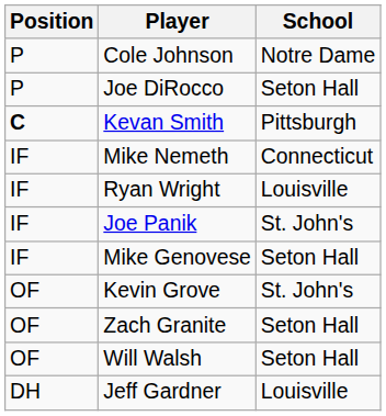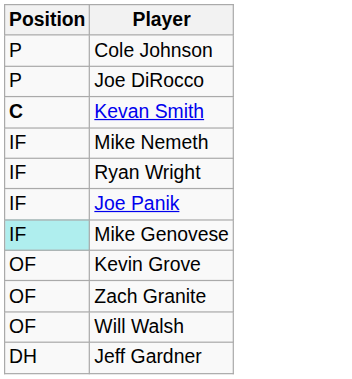- column: School | Notre Dame | Seton Hall | Pittsburgh | Connecticut | Louisville | St. John's | Seton Hall | St. John's | Seton Hall | Seton Hall | Louisville
Mike Genovese | Position: no background -> paleturquoise background
